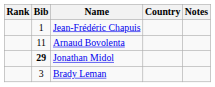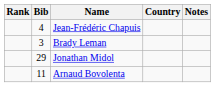Jean-Frédéric Chapuis | Bib: 1 -> 4
rows swapped: Arnaud Bovolenta <-> Brady Leman
Jonathan Midol | Bib: bold -> normal
